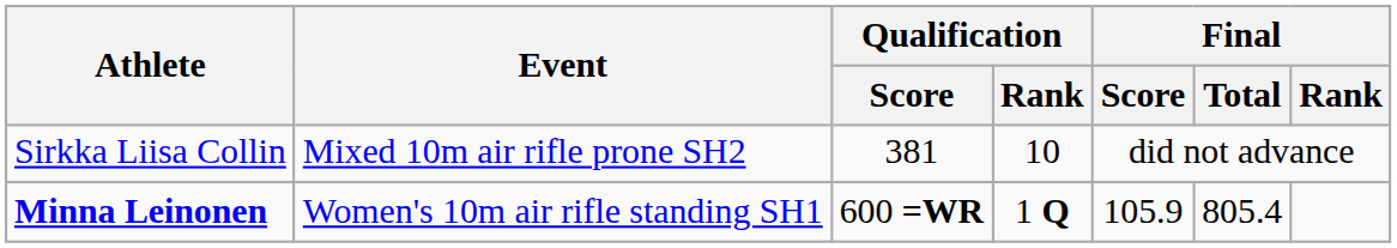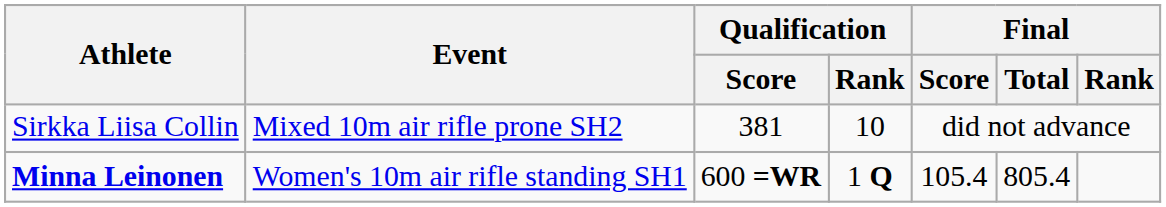Minna Leinonen | Final / Score: 105.9 -> 105.4
